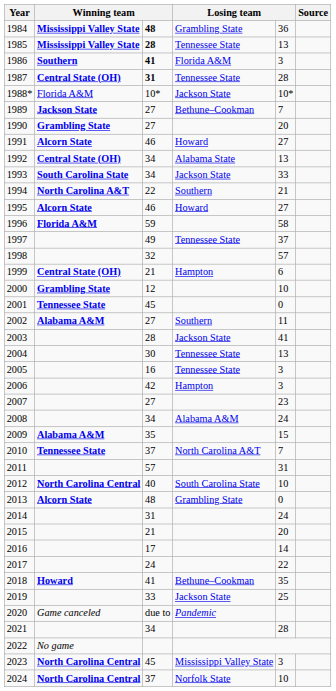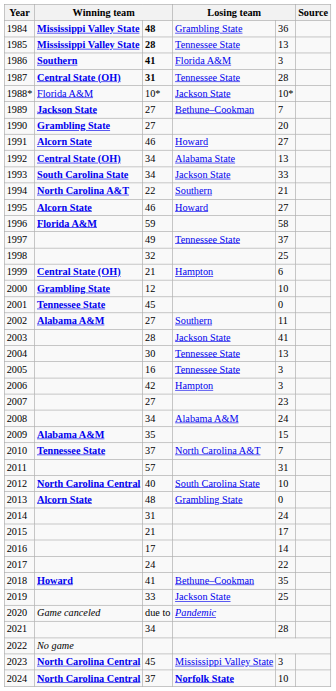1998 | column 5: 57 -> 25
2015 | column 5: 20 -> 17
2024 | column 4: normal -> bold
